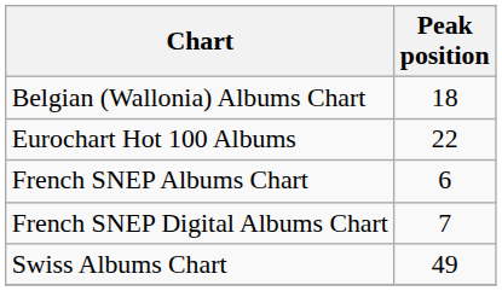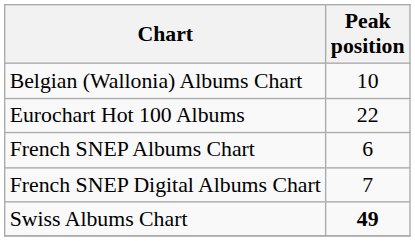Belgian (Wallonia) Albums Chart | Peak position: 18 -> 10
Swiss Albums Chart | Peak position: normal -> bold
